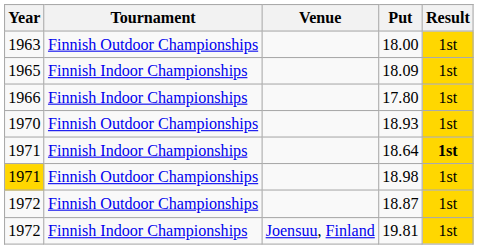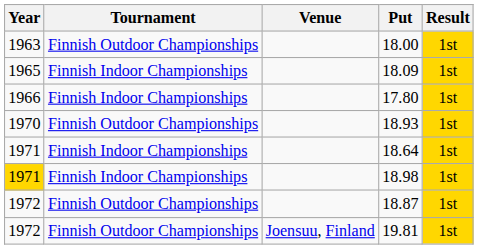18.64 | Result: bold -> normal
18.98 | Tournament: Finnish Outdoor Championships -> Finnish Indoor Championships
19.81 | Tournament: Finnish Indoor Championships -> Finnish Outdoor Championships
